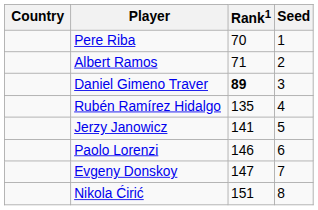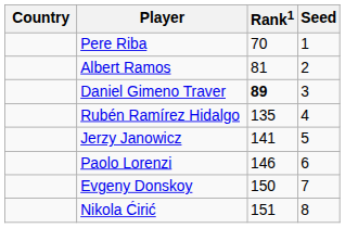Albert Ramos | Rank1: 71 -> 81
Evgeny Donskoy | Rank1: 147 -> 150
